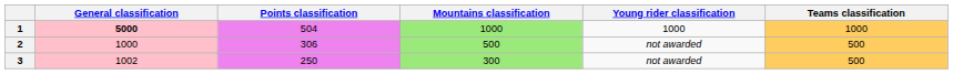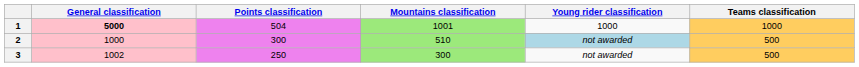1 | Mountains classification: 1000 -> 1001
2 | Points classification: 306 -> 300
2 | Mountains classification: 500 -> 510
2 | Young rider classification: no background -> lightblue background
